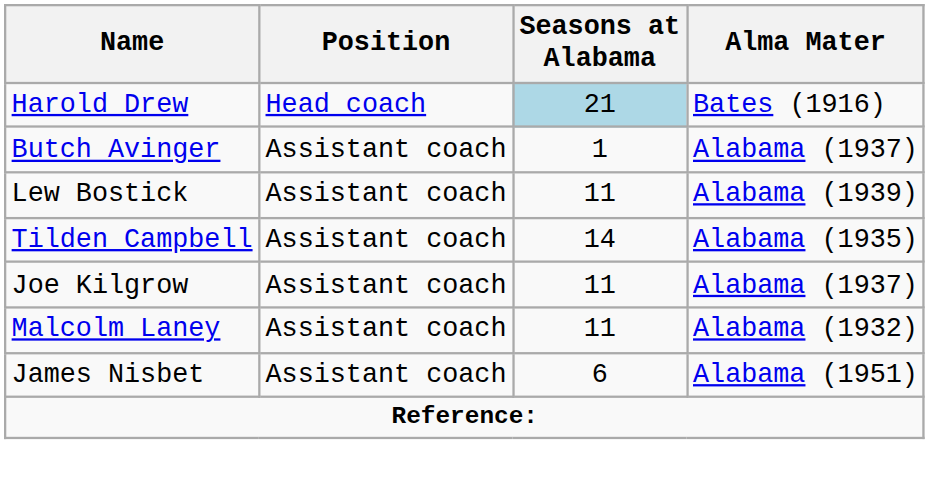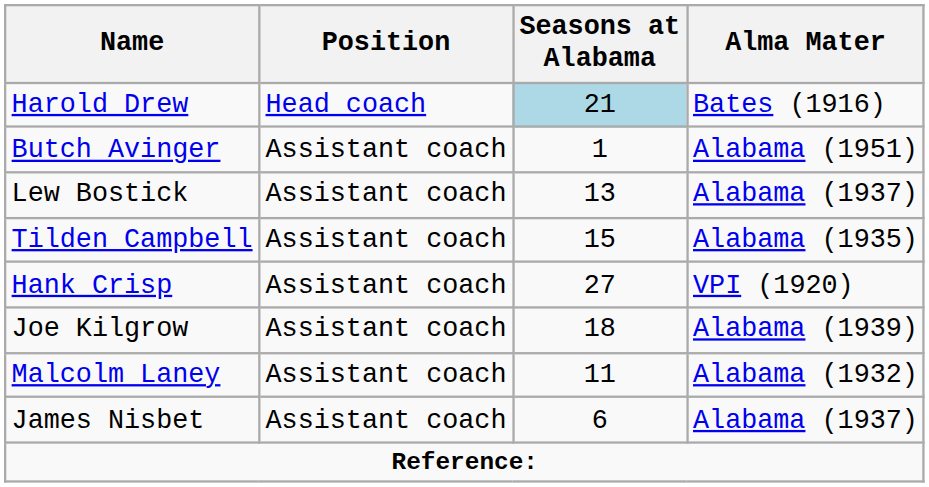Butch Avinger | Alma Mater: Alabama (1937) -> Alabama (1951)
Lew Bostick | Seasons at Alabama: 11 -> 13
Lew Bostick | Alma Mater: Alabama (1939) -> Alabama (1937)
Tilden Campbell | Seasons at Alabama: 14 -> 15
+ row: Hank Crisp | Assistant coach | 27 | VPI (1920)
Joe Kilgrow | Seasons at Alabama: 11 -> 18
Joe Kilgrow | Alma Mater: Alabama (1937) -> Alabama (1939)
James Nisbet | Alma Mater: Alabama (1951) -> Alabama (1937)
